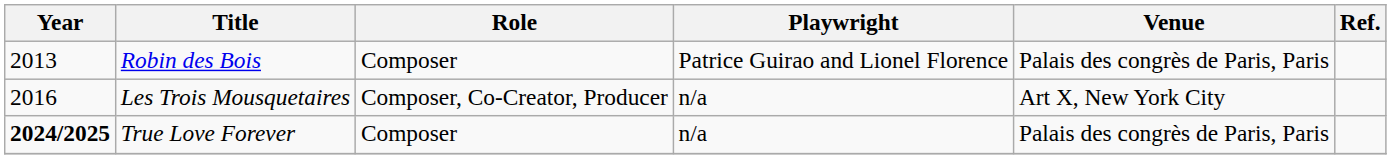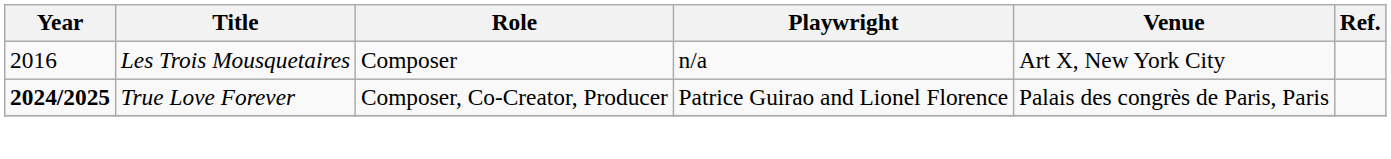- row: 2013 | Robin des Bois | Composer | Patrice Guirao and Lionel Florence | Palais des congrès de Paris, Paris
Les Trois Mousquetaires | Role: Composer, Co-Creator, Producer -> Composer
True Love Forever | Role: Composer -> Composer, Co-Creator, Producer
True Love Forever | Playwright: n/a -> Patrice Guirao and Lionel Florence
